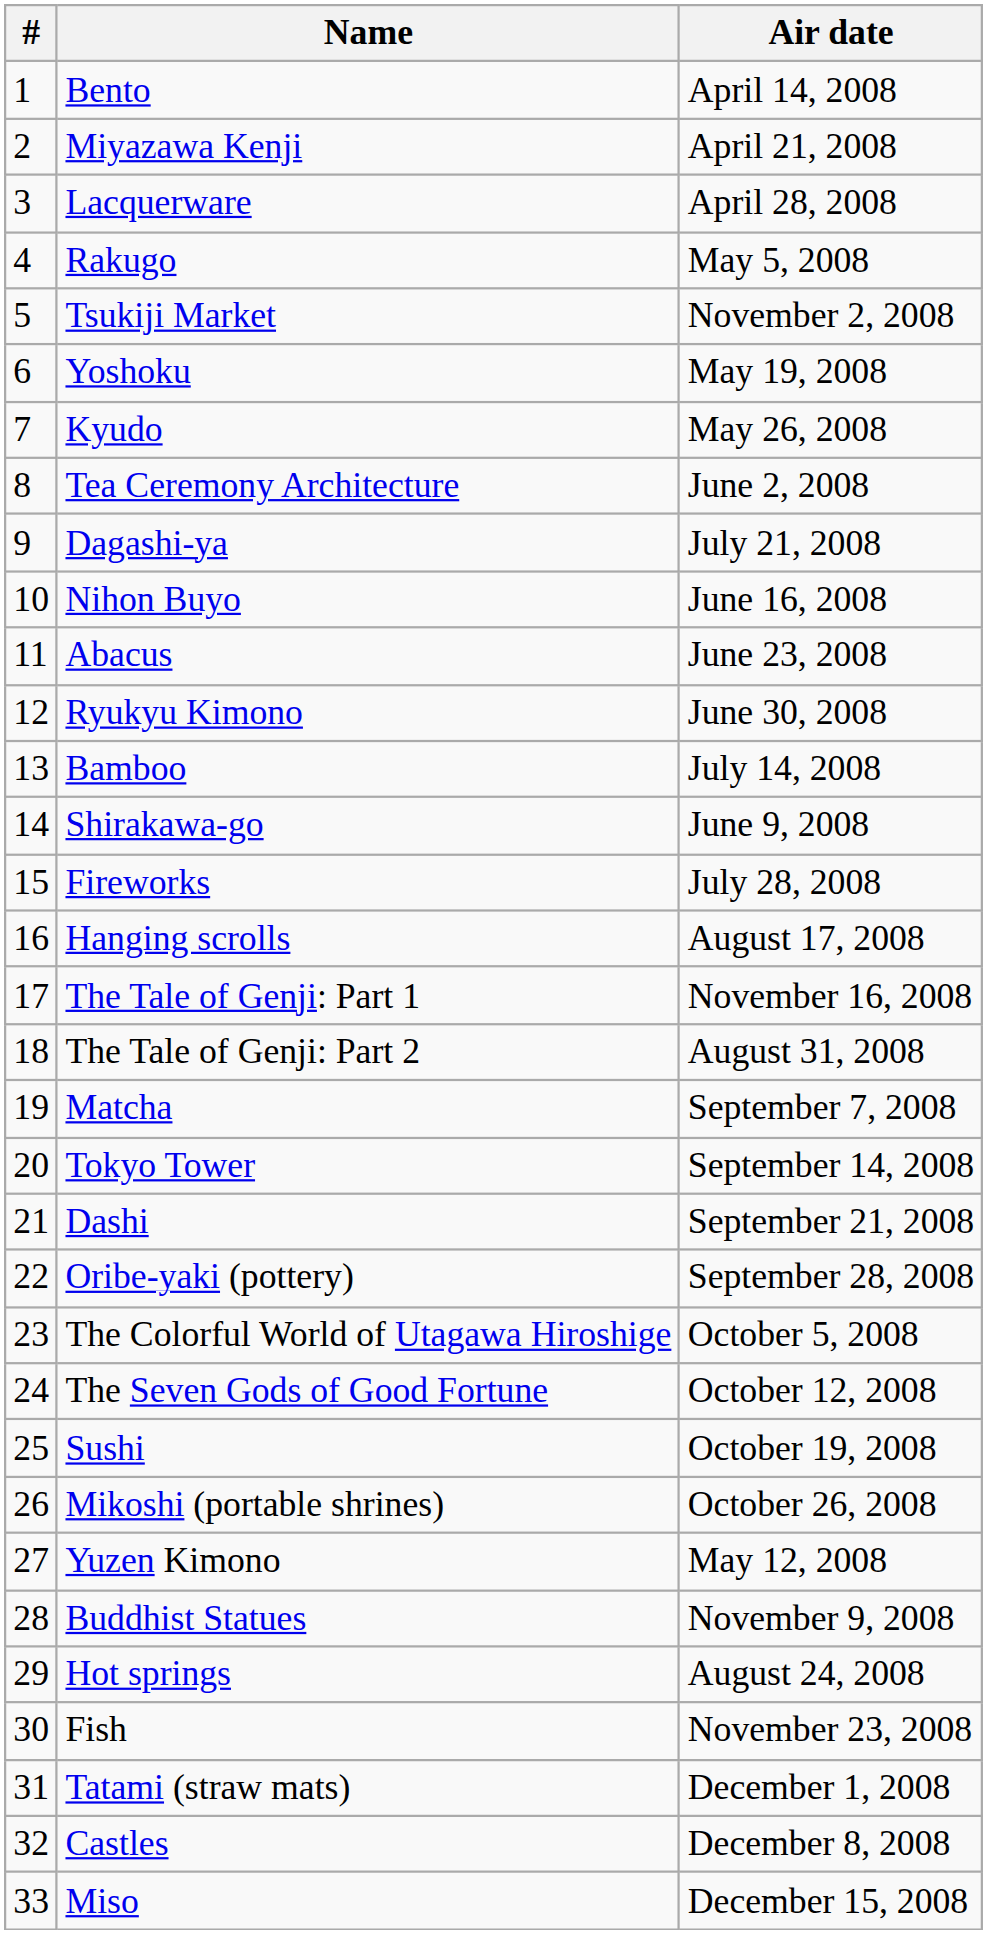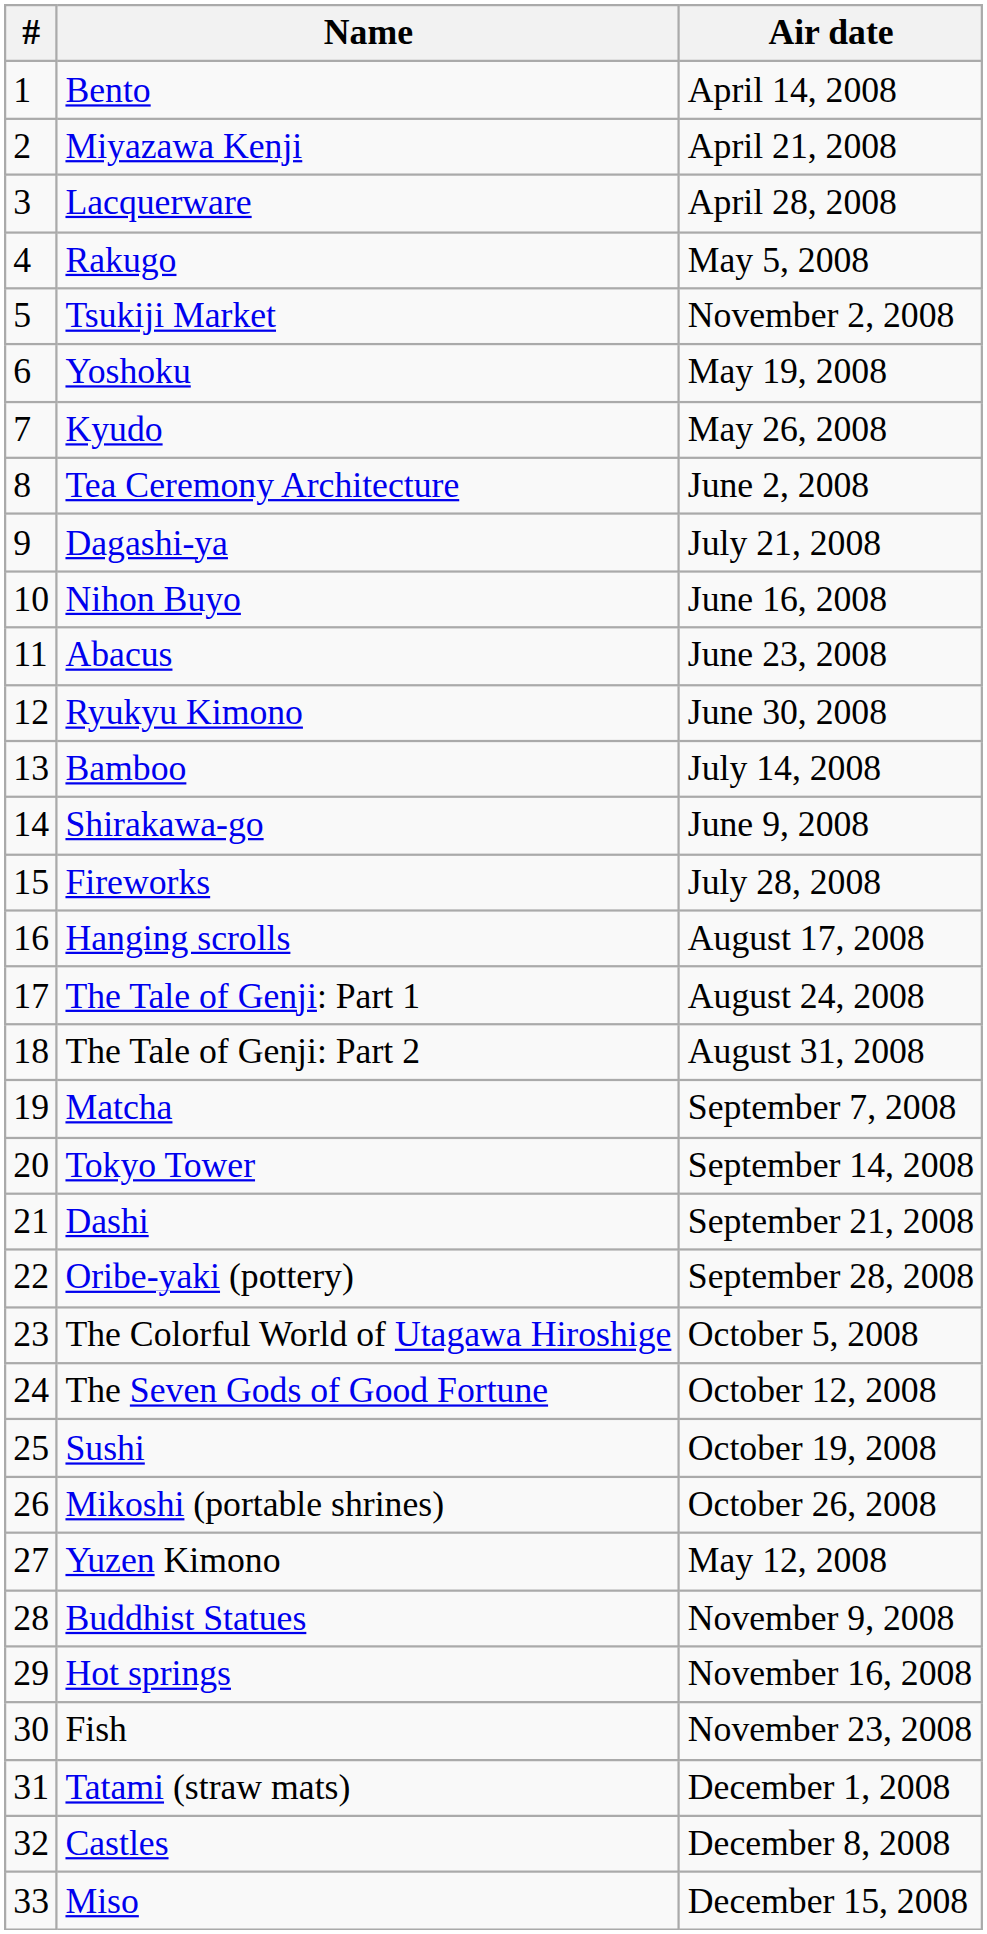The Tale of Genji: Part 1 | Air date: November 16, 2008 -> August 24, 2008
Hot springs | Air date: August 24, 2008 -> November 16, 2008
